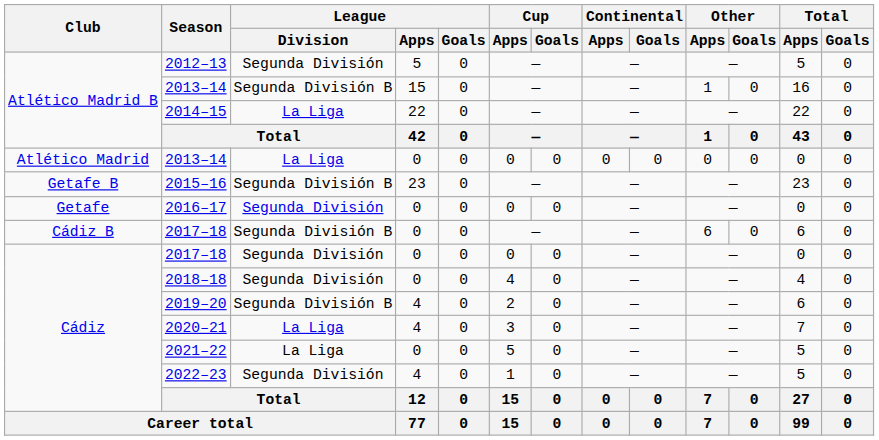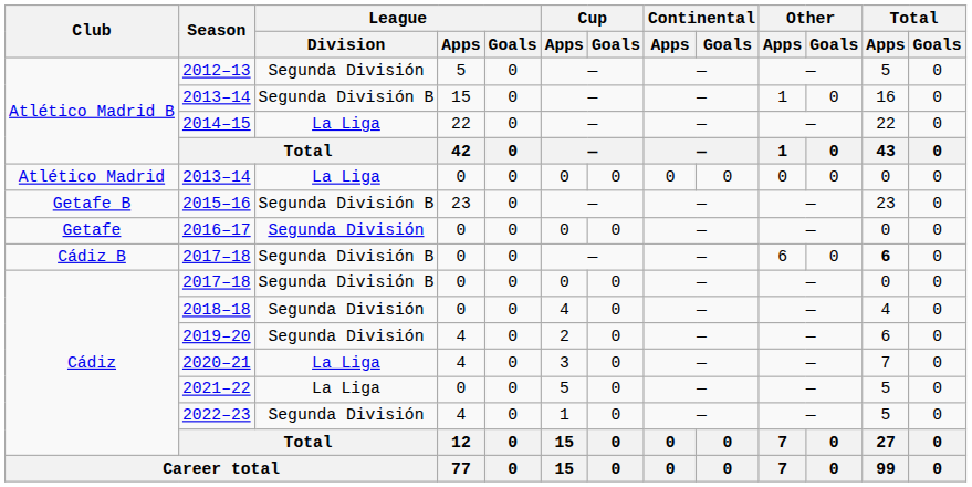Cádiz B / 2017–18 | Total / Apps: normal -> bold
Cádiz / 2017–18 | League / Division: Segunda División -> Segunda División B
2019–20 | League / Division: Segunda División B -> Segunda División
